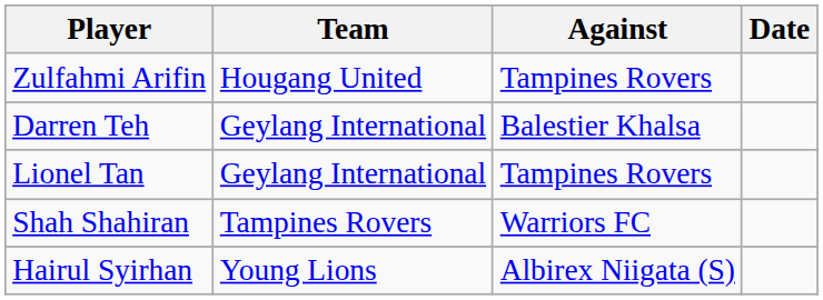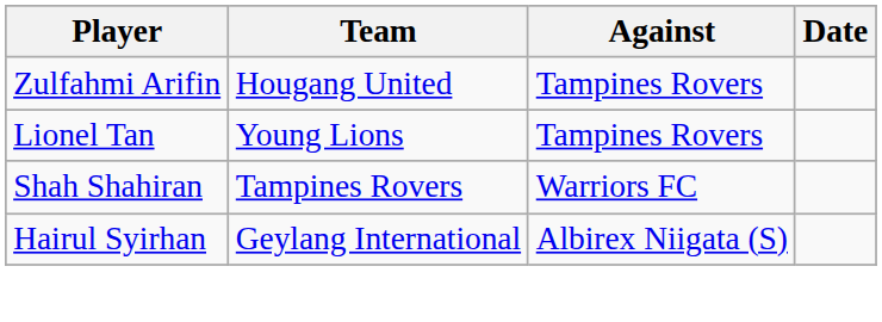- row: Darren Teh | Geylang International | Balestier Khalsa
Lionel Tan | Team: Geylang International -> Young Lions
Hairul Syirhan | Team: Young Lions -> Geylang International
